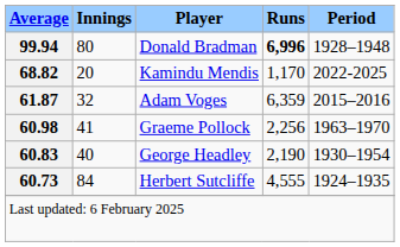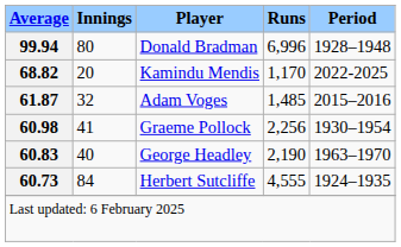Donald Bradman | Runs: bold -> normal
Adam Voges | Runs: 6,359 -> 1,485
Graeme Pollock | Period: 1963–1970 -> 1930–1954
George Headley | Period: 1930–1954 -> 1963–1970
